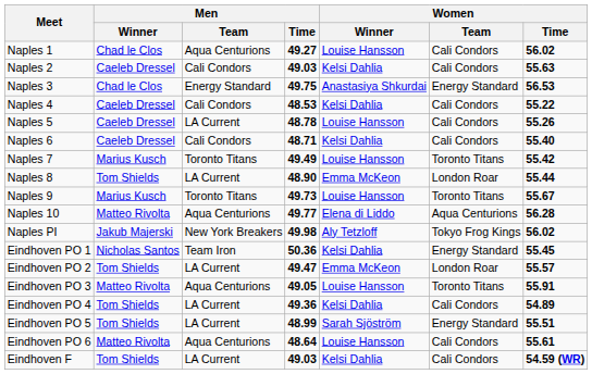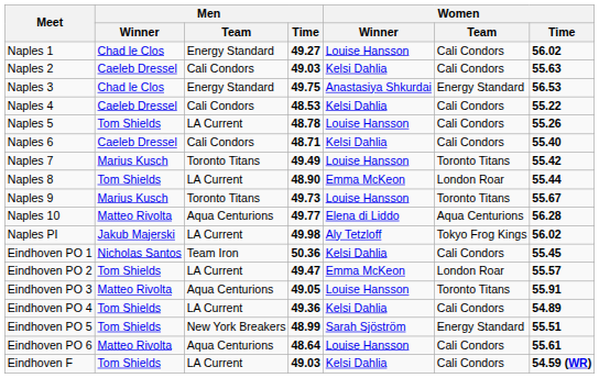Naples 1 | Men / Team: Aqua Centurions -> Energy Standard
Naples 5 | Men / Winner: Caeleb Dressel -> Tom Shields
Naples PI | Men / Team: New York Breakers -> LA Current
Eindhoven PO 1 | Women / Team: Energy Standard -> Cali Condors
Eindhoven PO 5 | Men / Team: LA Current -> New York Breakers
